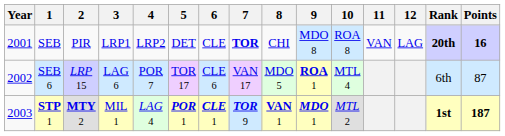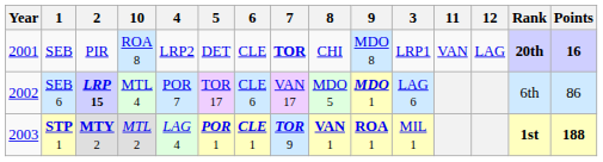columns swapped: 3 <-> 10
SEB 6 | 2: normal -> bold
SEB 6 | 9: ROA 1 -> MDO 1
SEB 6 | Points: 87 -> 86
STP 1 | 9: MDO 1 -> ROA 1
STP 1 | Points: 187 -> 188
